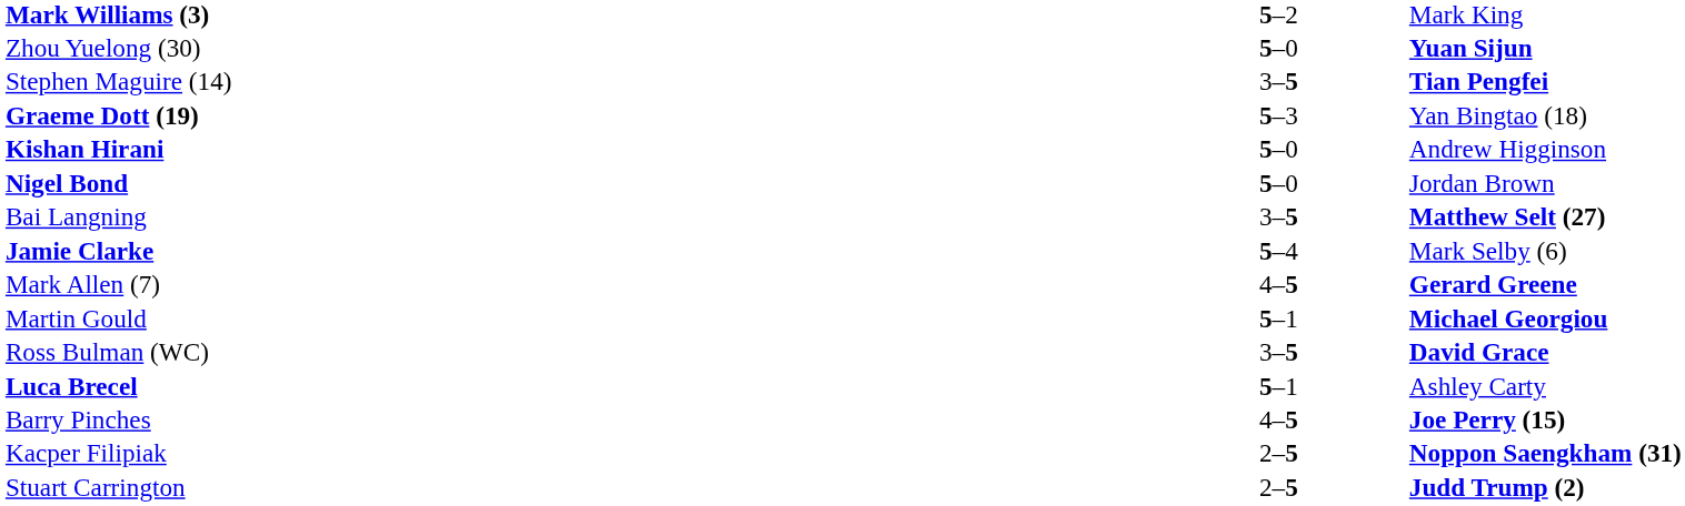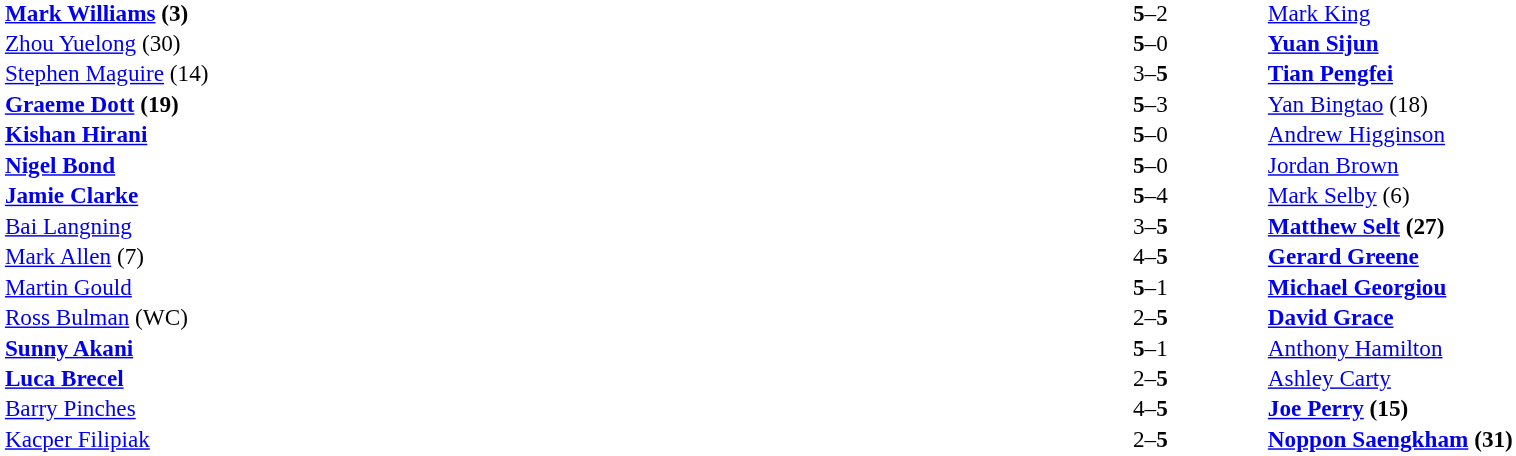rows swapped: Bai Langning <-> Jamie Clarke
Ross Bulman (WC) | column 2: 3–5 -> 2–5
+ row: Sunny Akani | 5–1 | Anthony Hamilton
Luca Brecel | column 2: 5–1 -> 2–5
- row: Stuart Carrington | 2–5 | Judd Trump (2)
